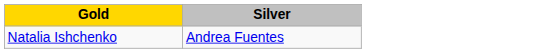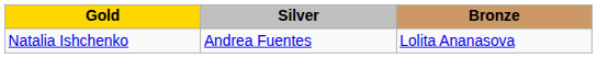+ column: Bronze | Lolita Ananasova
